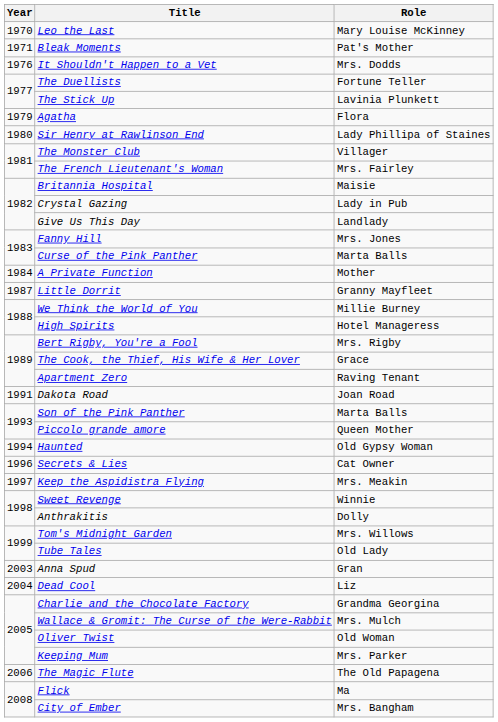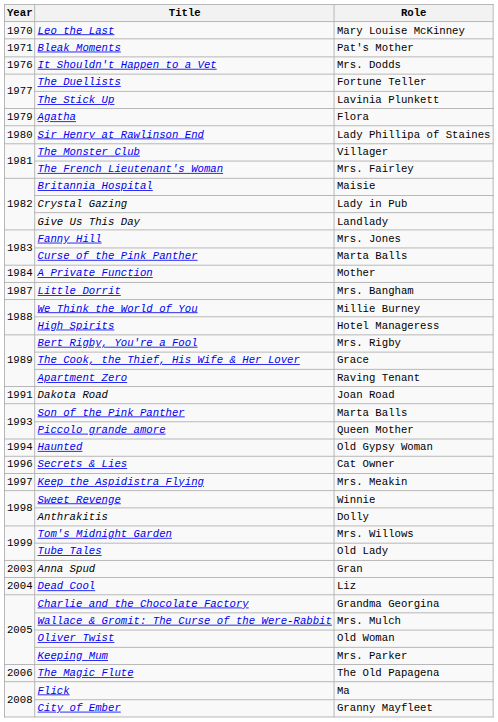Little Dorrit | Role: Granny Mayfleet -> Mrs. Bangham
City of Ember | Role: Mrs. Bangham -> Granny Mayfleet
